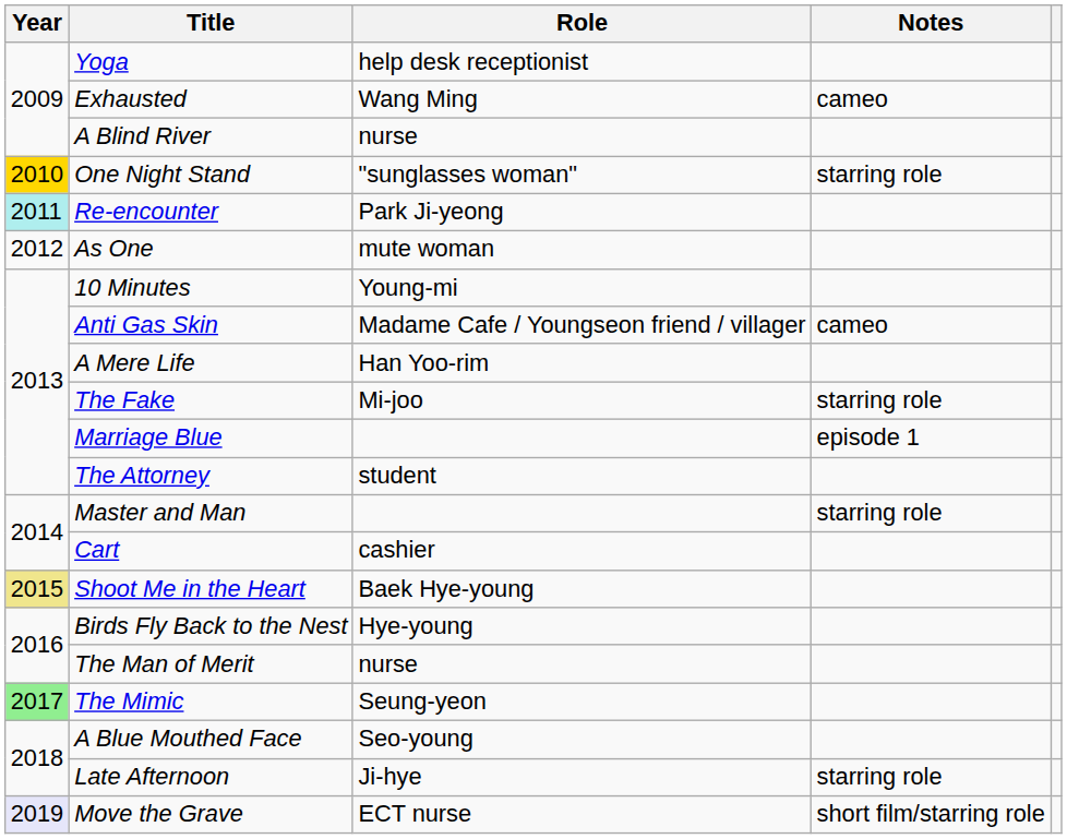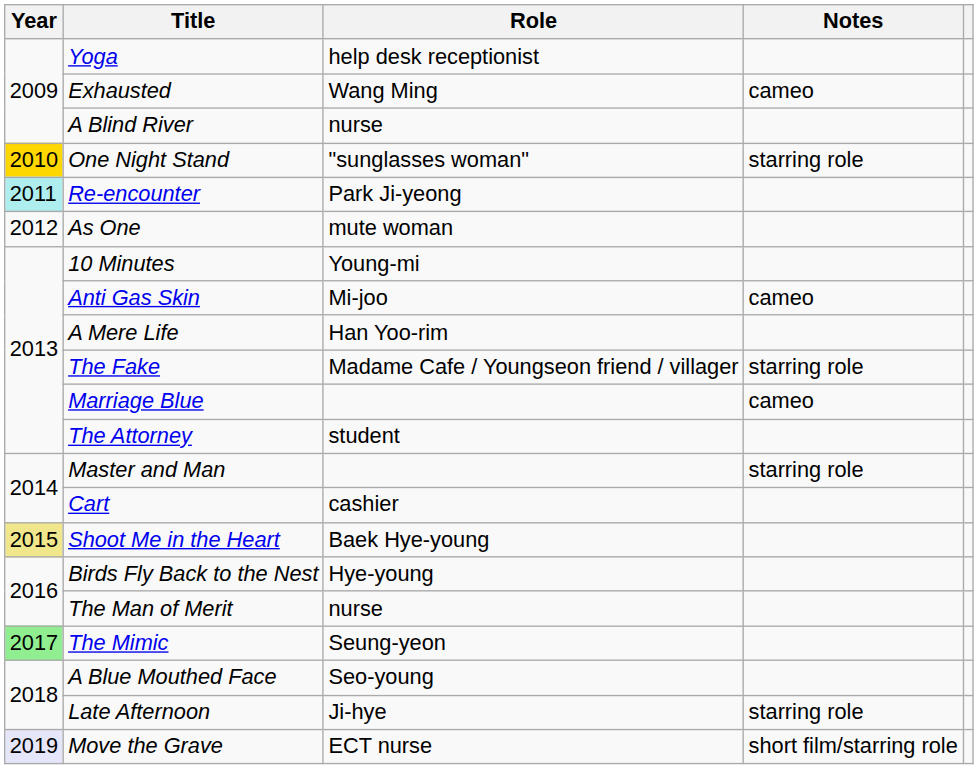Anti Gas Skin | Role: Madame Cafe / Youngseon friend / villager -> Mi-joo
The Fake | Role: Mi-joo -> Madame Cafe / Youngseon friend / villager
Marriage Blue | Notes: episode 1 -> cameo
